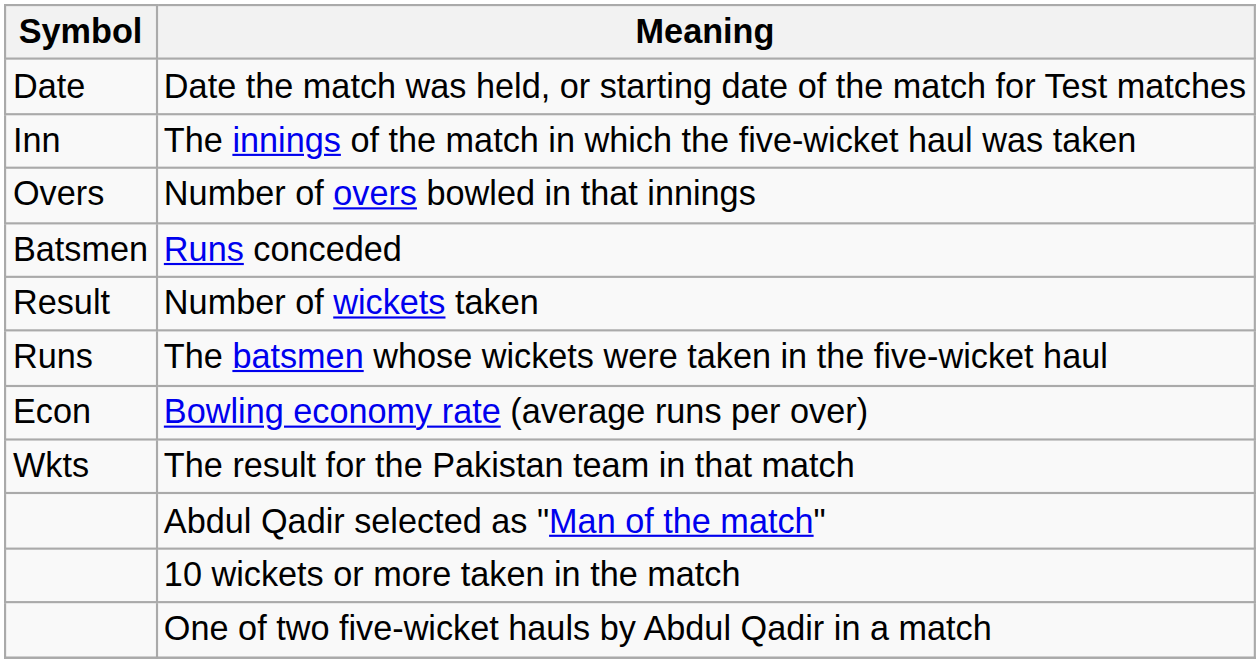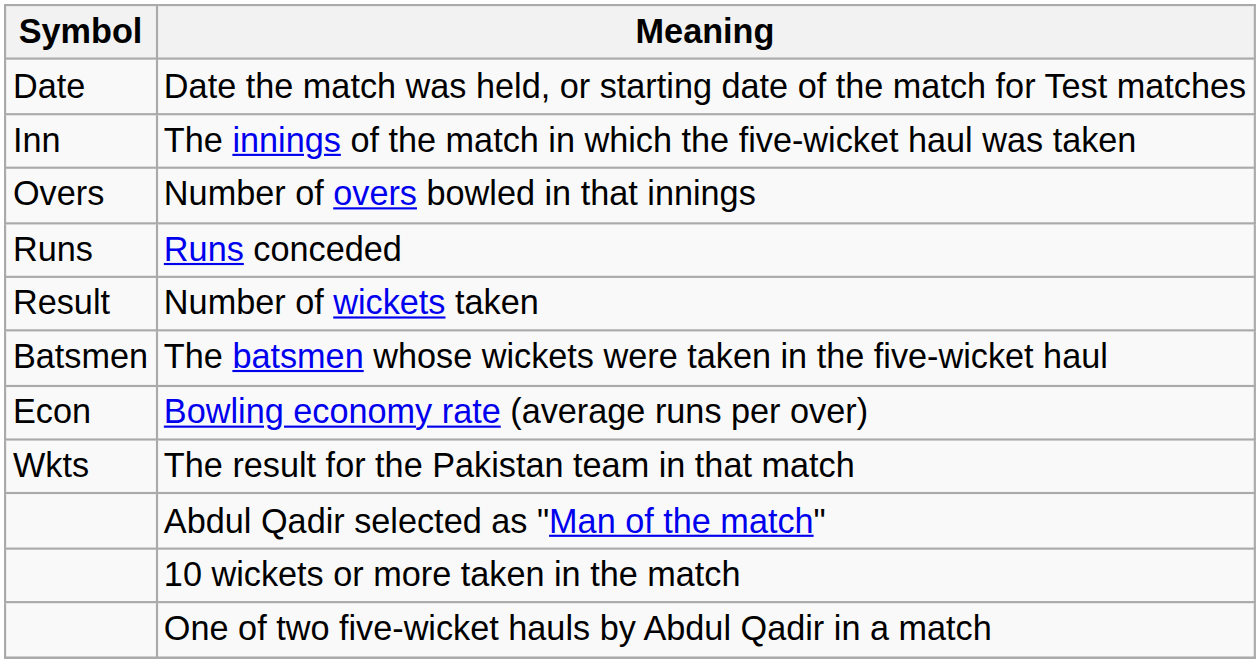Runs conceded | Symbol: Batsmen -> Runs
The batsmen whose wickets were taken in the five-wicket haul | Symbol: Runs -> Batsmen
